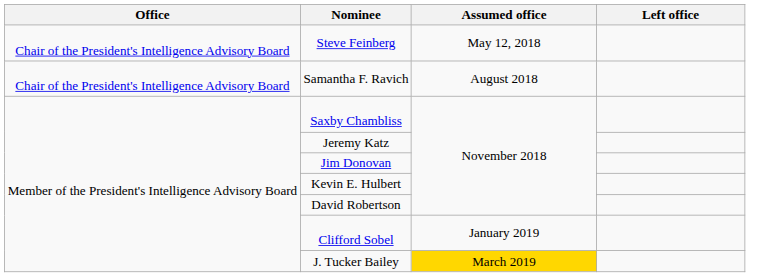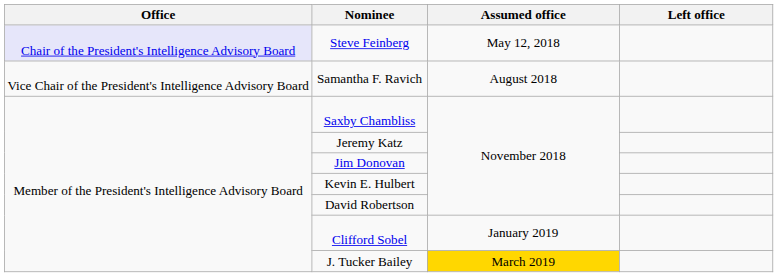Steve Feinberg | Office: no background -> lavender background
Samantha F. Ravich | Office: Chair of the President's Intelligence Advisory Board -> Vice Chair of the President's Intelligence Advisory Board
